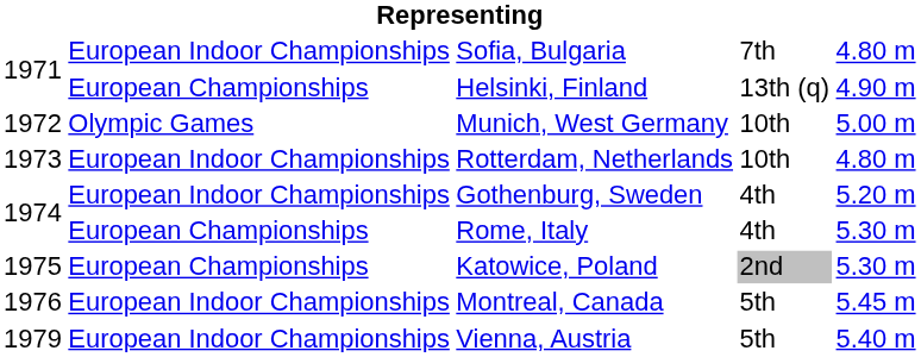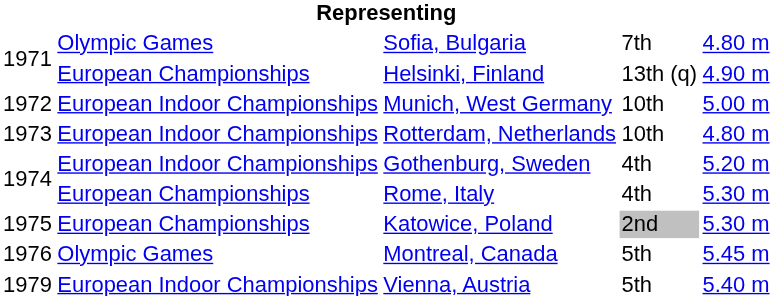Sofia, Bulgaria | column 2: European Indoor Championships -> Olympic Games
Munich, West Germany | column 2: Olympic Games -> European Indoor Championships
Montreal, Canada | column 2: European Indoor Championships -> Olympic Games
